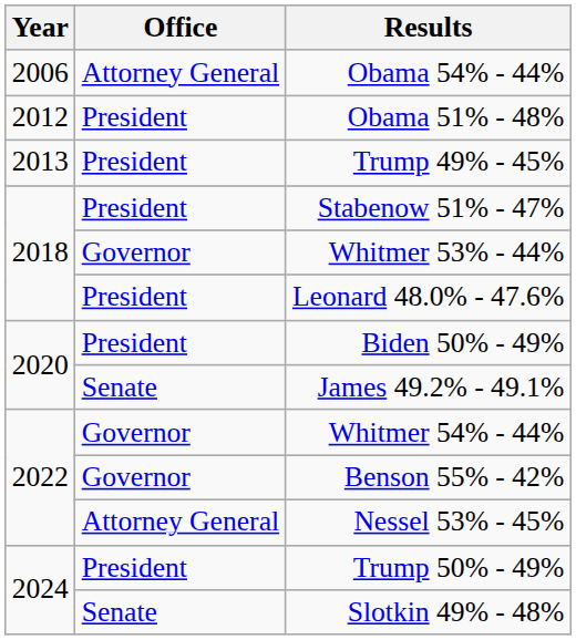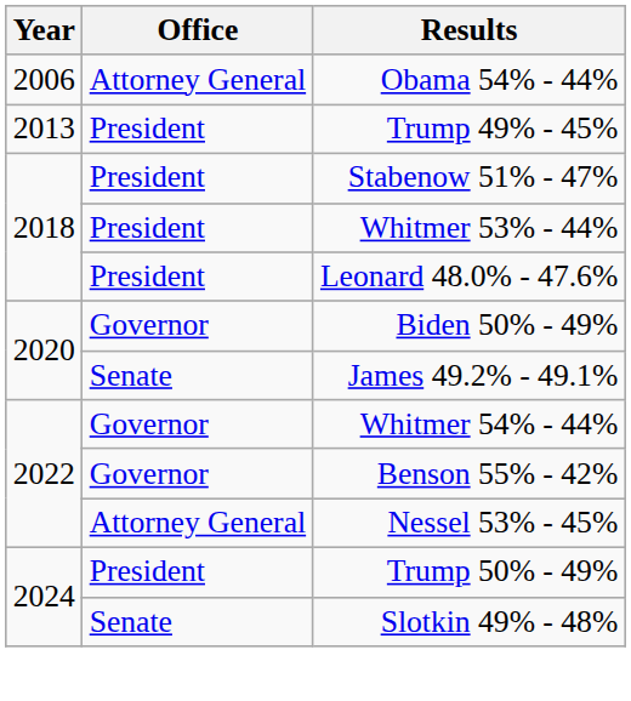- row: 2012 | President | Obama 51% - 48%
Whitmer 53% - 44% | Office: Governor -> President
Biden 50% - 49% | Office: President -> Governor
